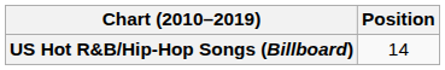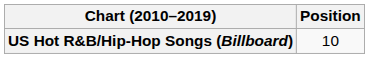US Hot R&B/Hip-Hop Songs (Billboard) | Position: 14 -> 10
